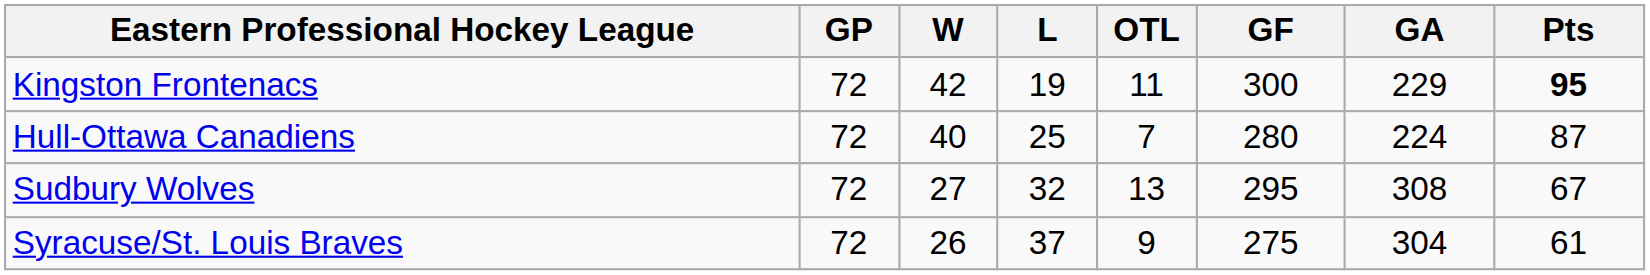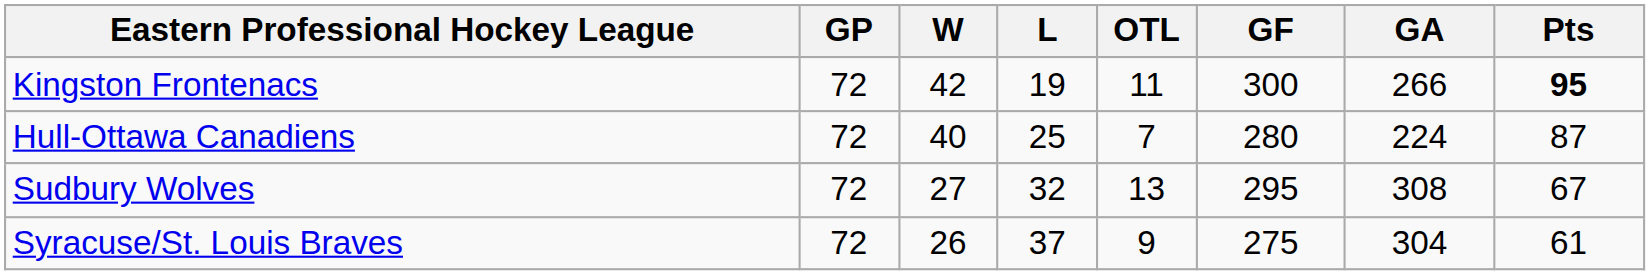Kingston Frontenacs | GA: 229 -> 266
